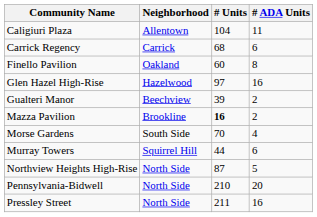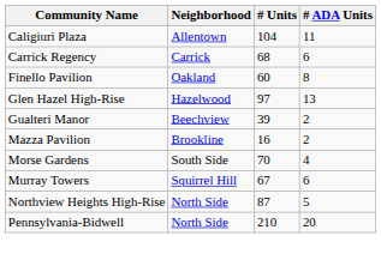Glen Hazel High-Rise | # ADA Units: 16 -> 13
Mazza Pavilion | # Units: bold -> normal
Murray Towers | # Units: 44 -> 67
- row: Pressley Street | North Side | 211 | 16
